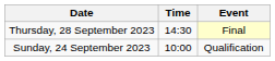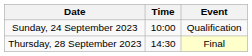rows swapped: Sunday, 24 September 2023 <-> Thursday, 28 September 2023
